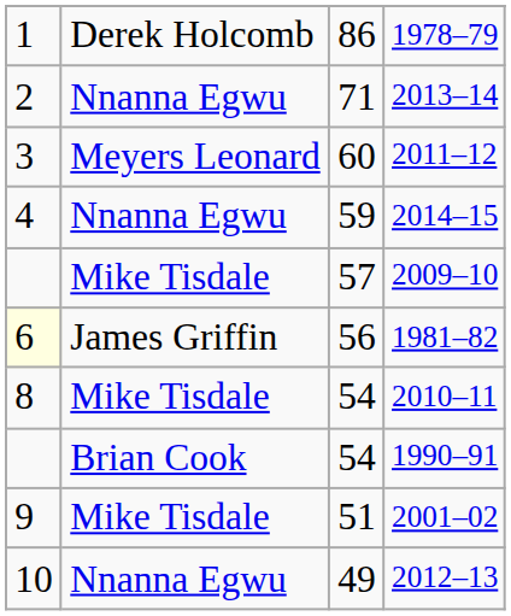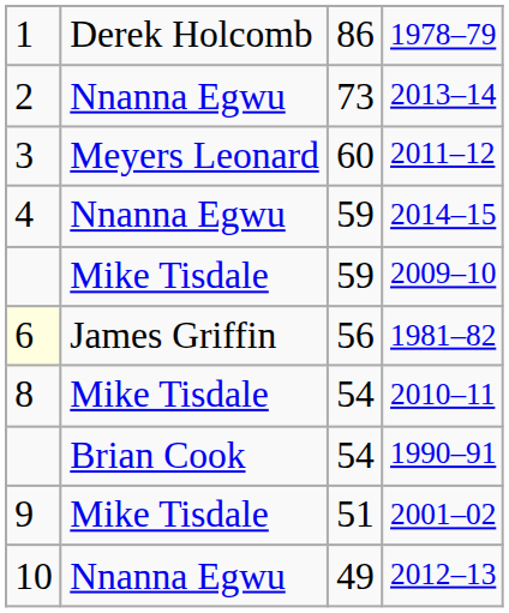2013–14 | column 3: 71 -> 73
2009–10 | column 3: 57 -> 59
